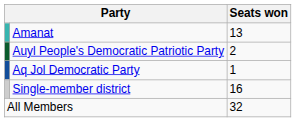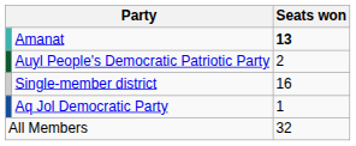Amanat | Seats won: normal -> bold
rows swapped: Aq Jol Democratic Party <-> Single-member district
